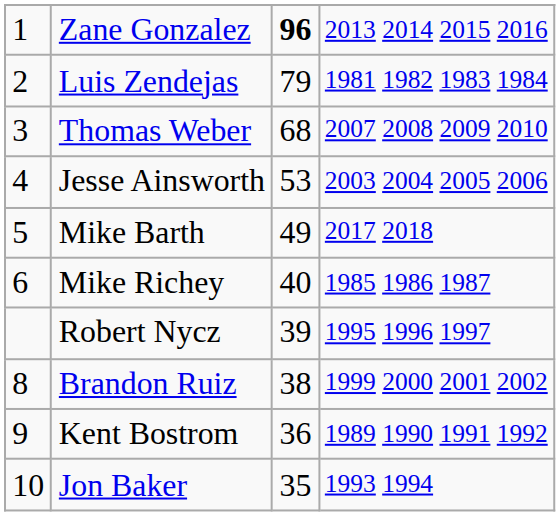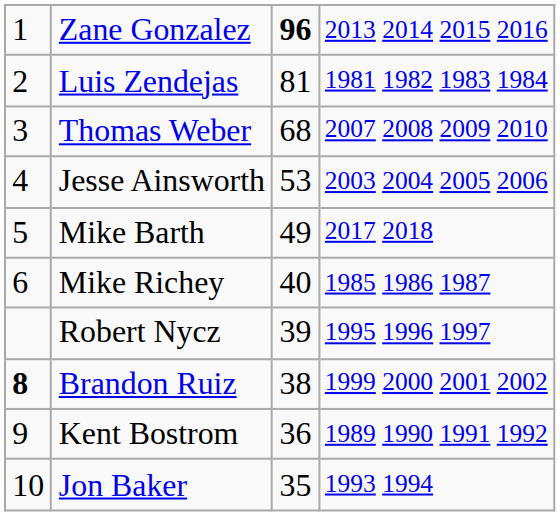Luis Zendejas | column 3: 79 -> 81
Brandon Ruiz | column 1: normal -> bold
